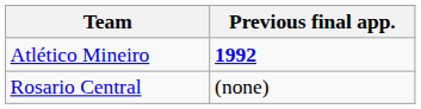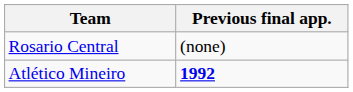rows swapped: Rosario Central <-> Atlético Mineiro
